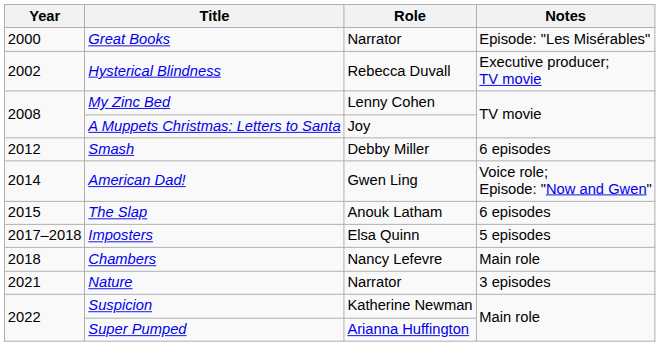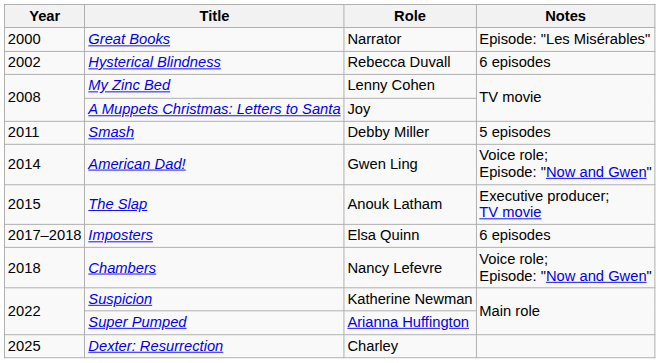Hysterical Blindness | Notes: Executive producer; TV movie -> 6 episodes
Smash | Year: 2012 -> 2011
Smash | Notes: 6 episodes -> 5 episodes
The Slap | Notes: 6 episodes -> Executive producer; TV movie
Imposters | Notes: 5 episodes -> 6 episodes
Chambers | Notes: Main role -> Voice role; Episode: "Now and Gwen"
- row: 2021 | Nature | Narrator | 3 episodes
+ row: 2025 | Dexter: Resurrection | Charley
